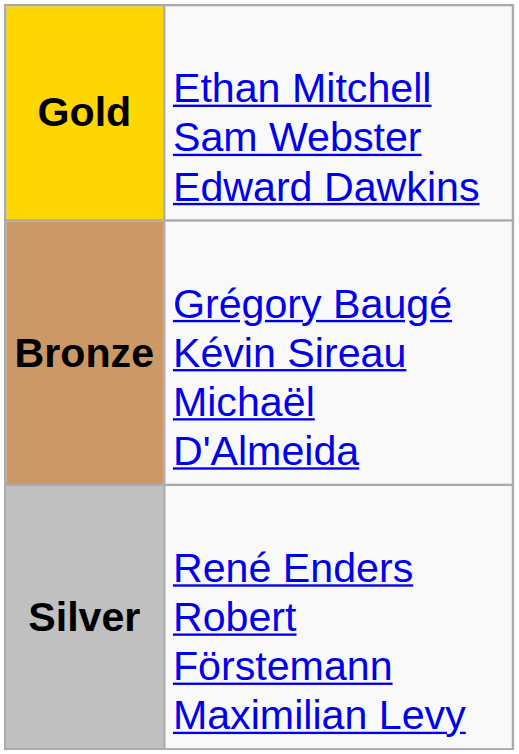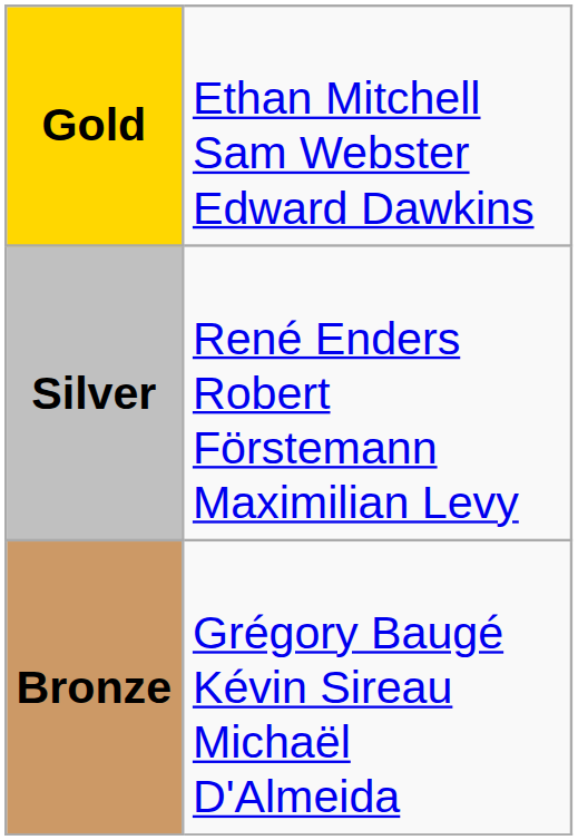rows swapped: Silver <-> Bronze
